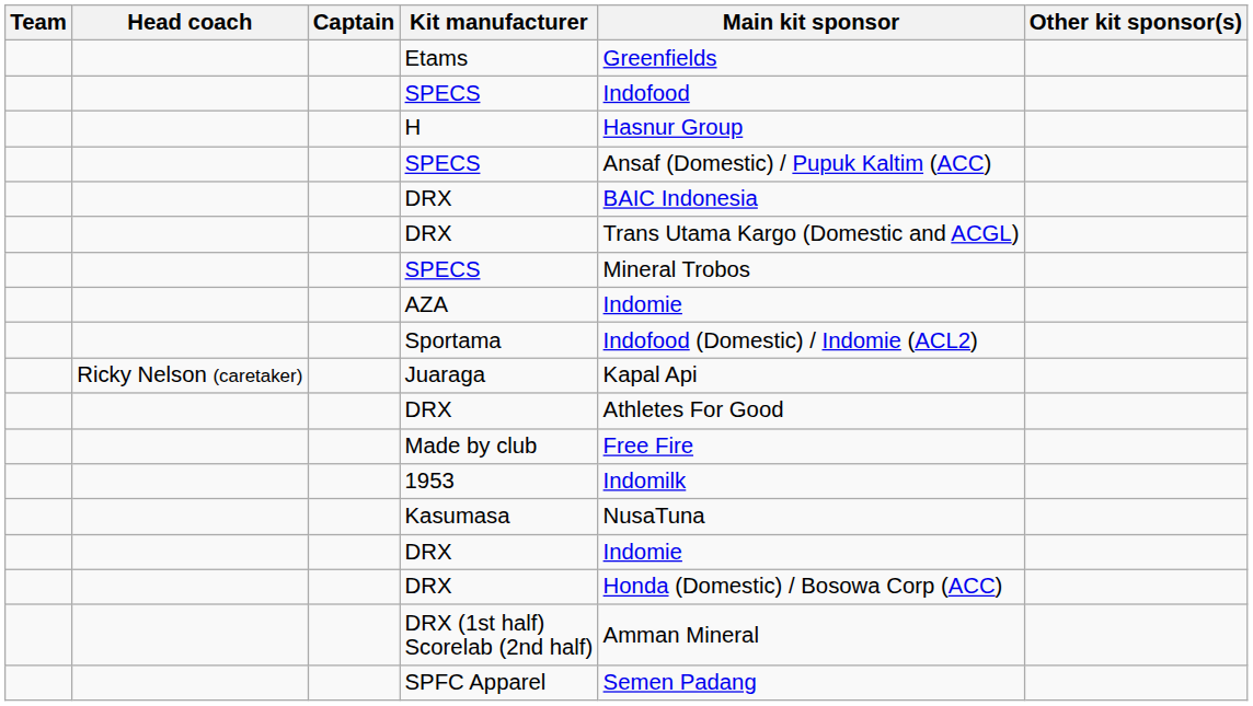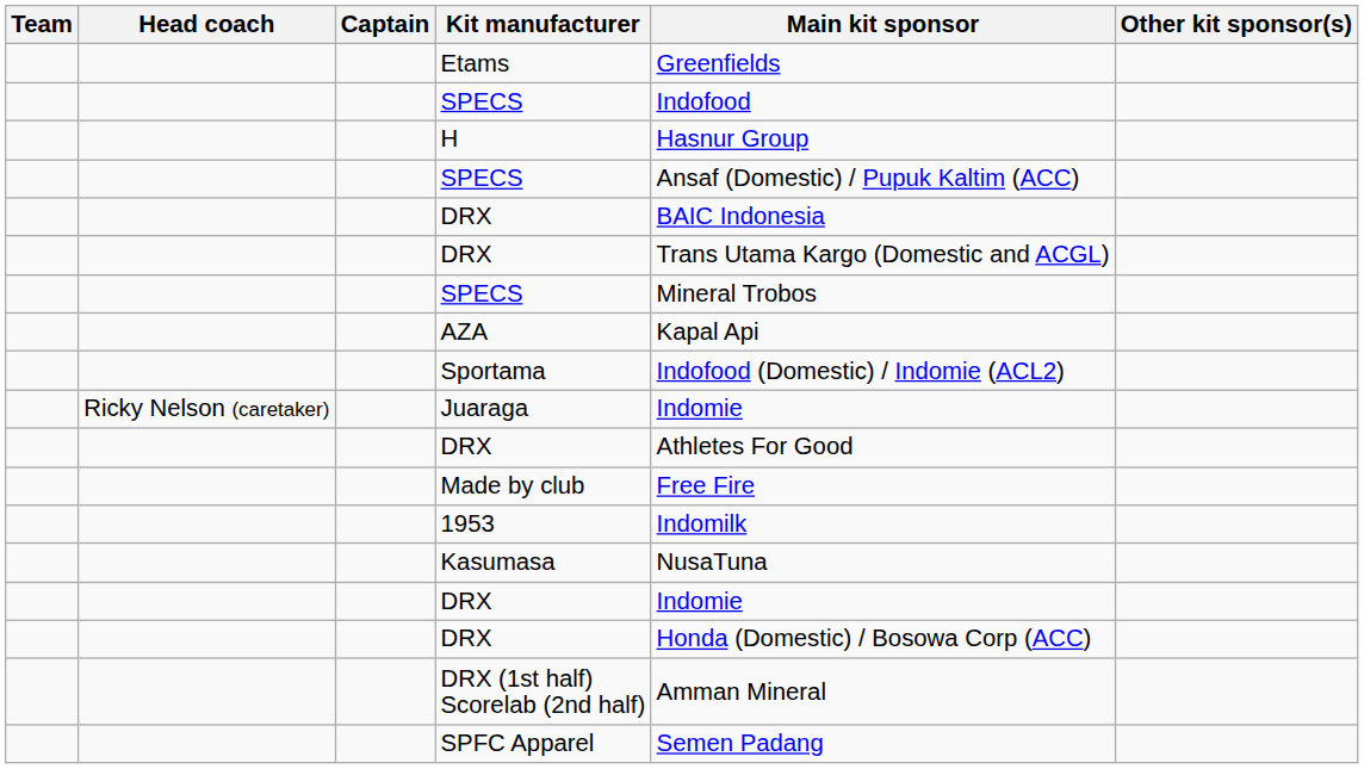AZA | Main kit sponsor: Indomie -> Kapal Api
Juaraga | Main kit sponsor: Kapal Api -> Indomie
